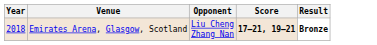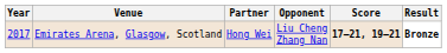+ column: Partner | Hong Wei
Emirates Arena, Glasgow, Scotland | Year: 2018 -> 2017
